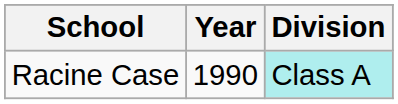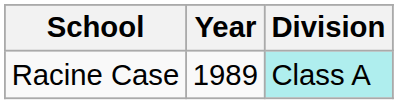Racine Case | Year: 1990 -> 1989
